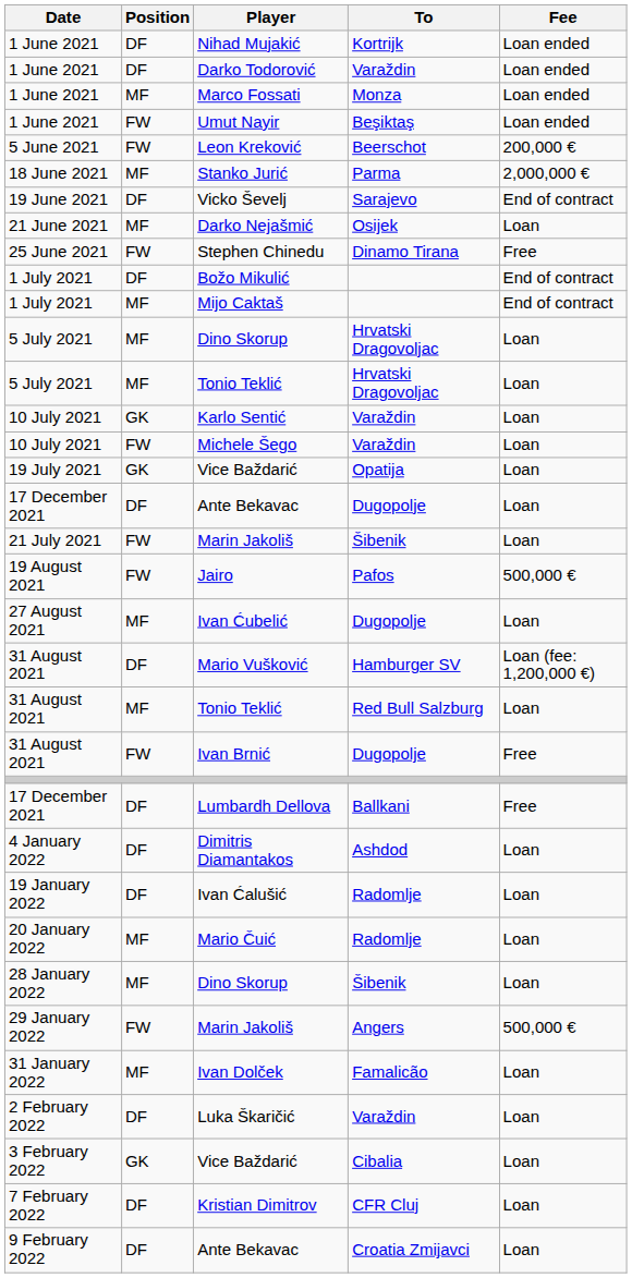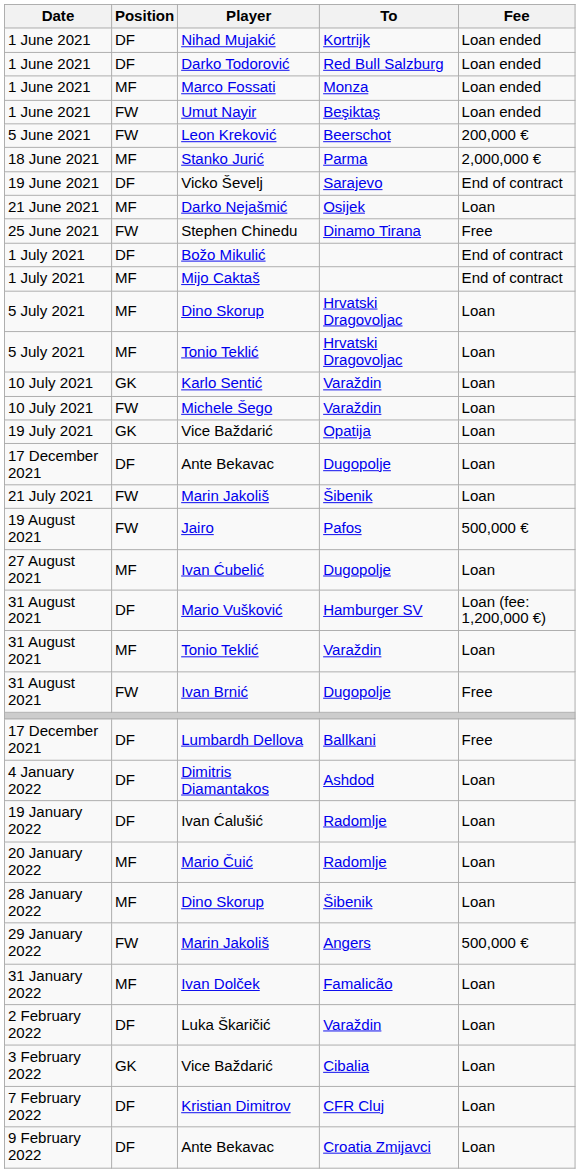Darko Todorović | To: Varaždin -> Red Bull Salzburg
31 August 2021 / Tonio Teklić | To: Red Bull Salzburg -> Varaždin
